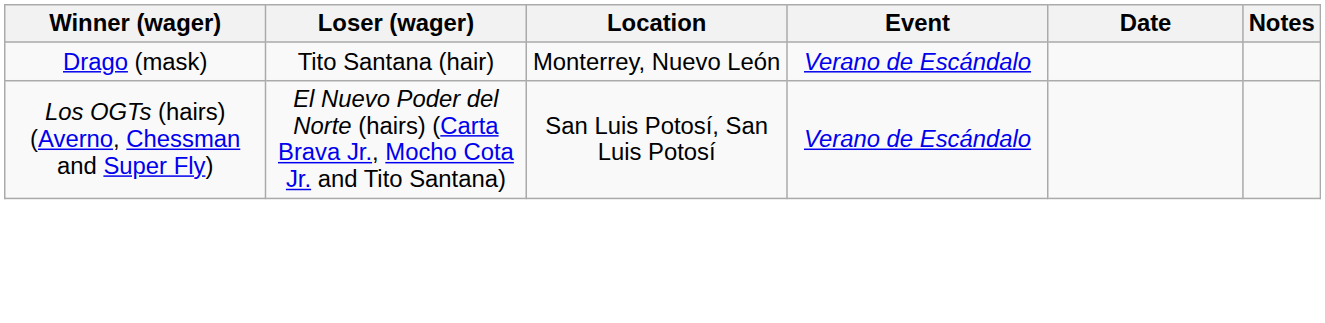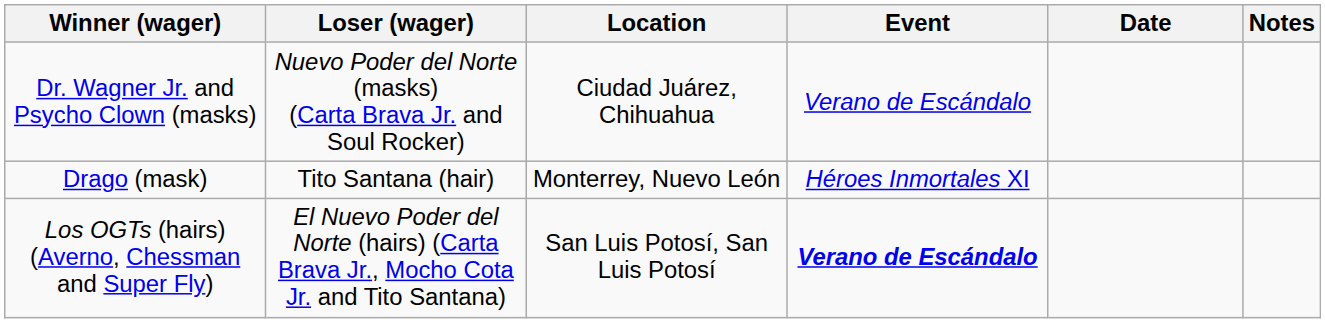+ row: Dr. Wagner Jr. and Psycho Clown (masks) | Nuevo Poder del Norte (masks) (Carta Brava Jr. and Soul Rocker) | Ciudad Juárez, Chihuahua | Verano de Escándalo
Drago (mask) | Event: Verano de Escándalo -> Héroes Inmortales XI
Los OGTs (hairs) (Averno, Chessman and Super Fly) | Event: normal -> bold
